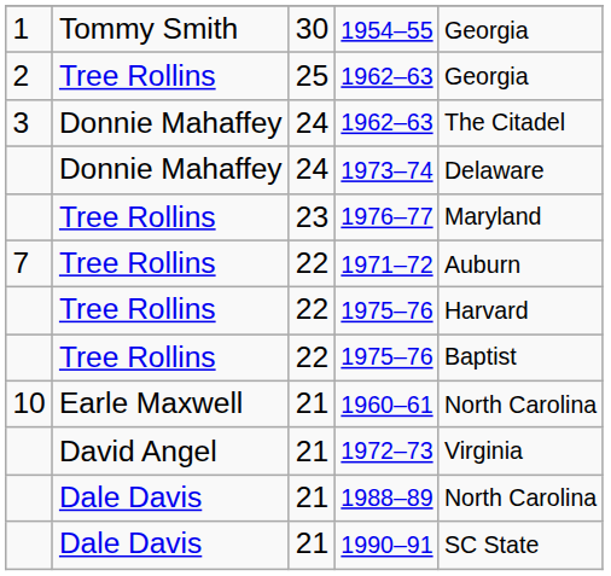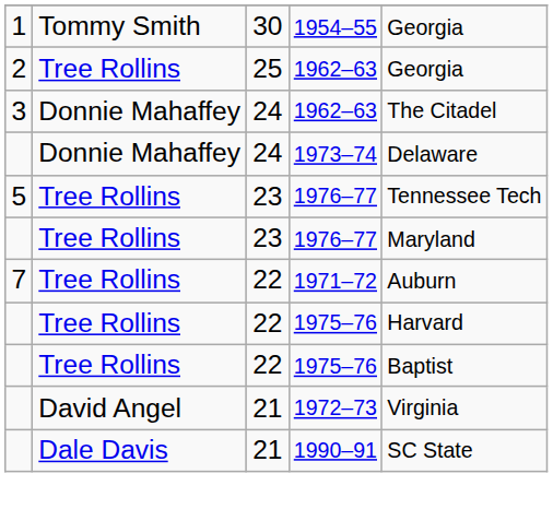+ row: 5 | Tree Rollins | 23 | 1976–77 | Tennessee Tech
- row: 10 | Earle Maxwell | 21 | 1960–61 | North Carolina
- row: Dale Davis | 21 | 1988–89 | North Carolina
